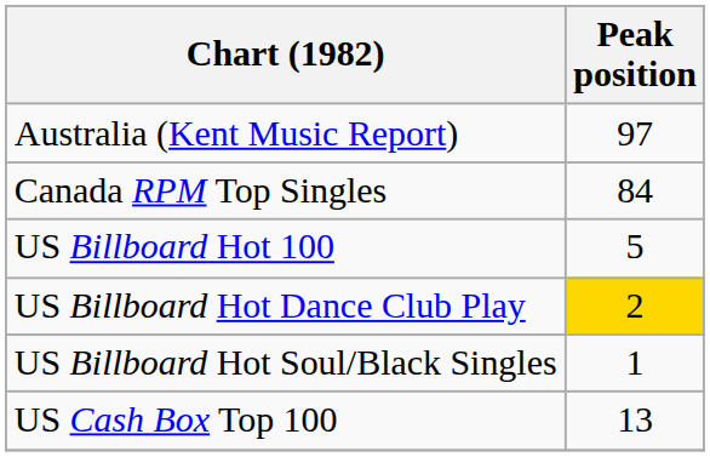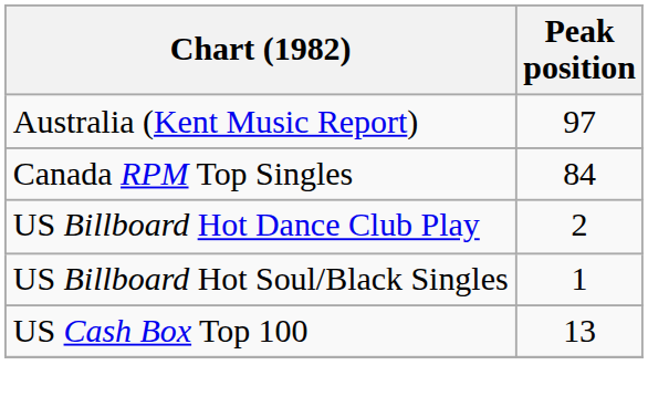- row: US Billboard Hot 100 | 5
US Billboard Hot Dance Club Play | Peak position: gold background -> no background
